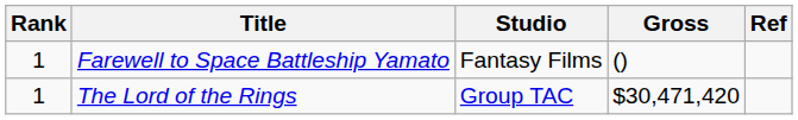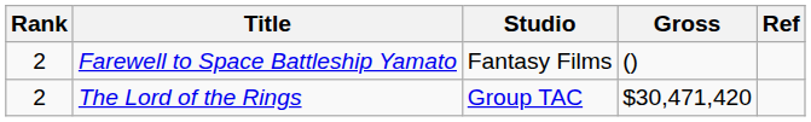Farewell to Space Battleship Yamato | Rank: 1 -> 2
The Lord of the Rings | Rank: 1 -> 2
